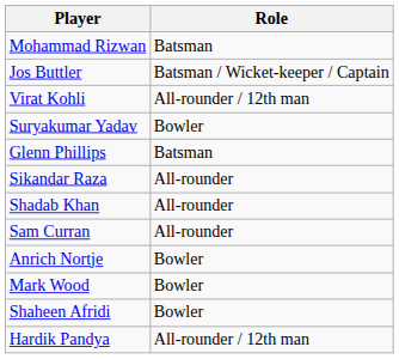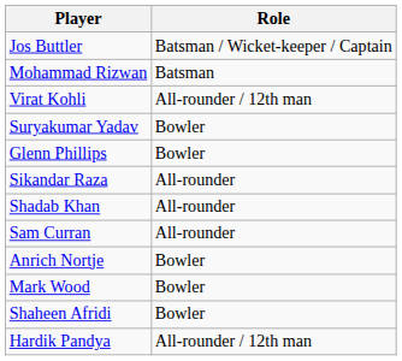rows swapped: Mohammad Rizwan <-> Jos Buttler
Glenn Phillips | Role: Batsman -> Bowler
